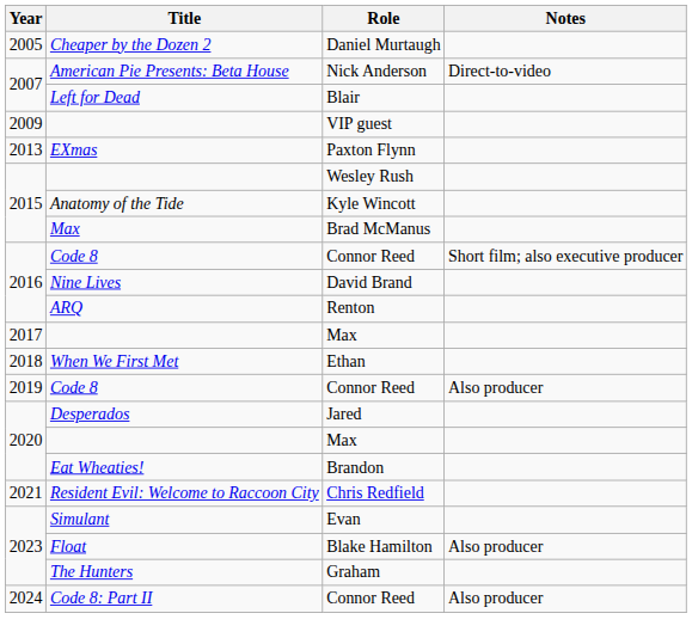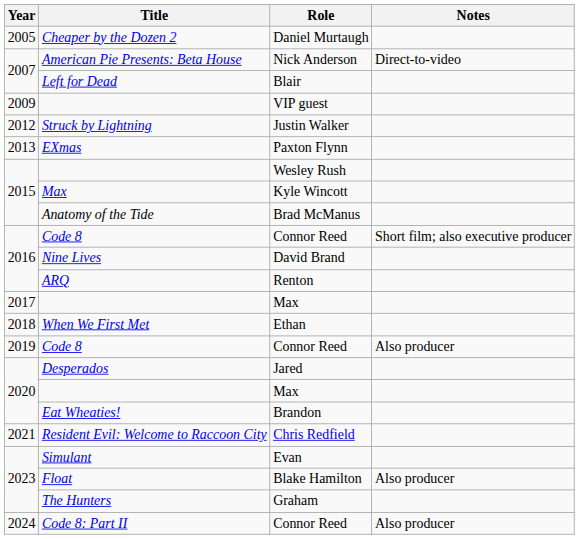+ row: 2012 | Struck by Lightning | Justin Walker
Kyle Wincott | Title: Anatomy of the Tide -> Max
Brad McManus | Title: Max -> Anatomy of the Tide
